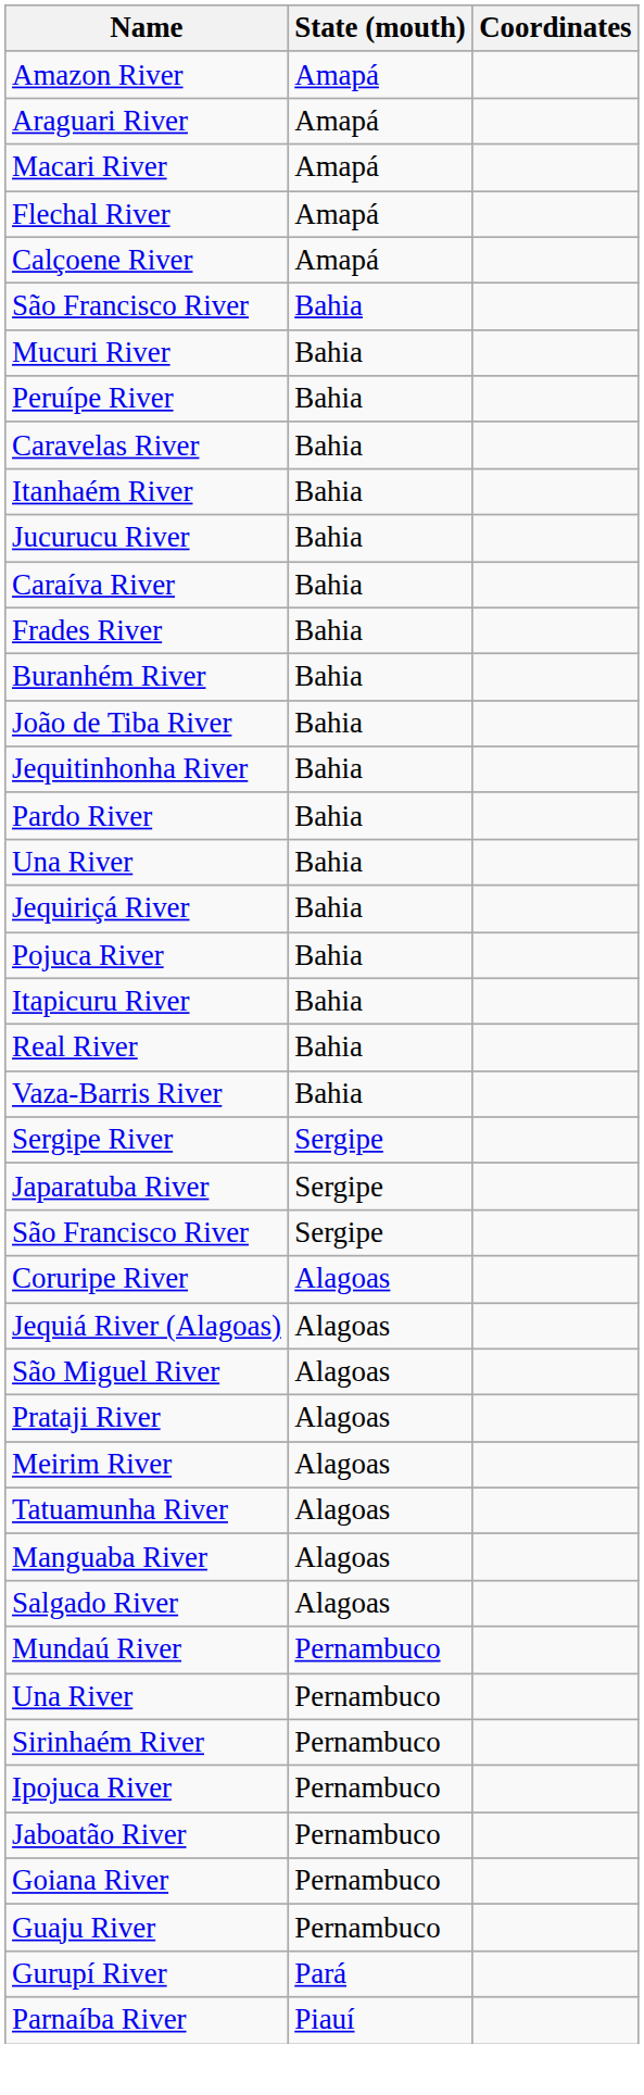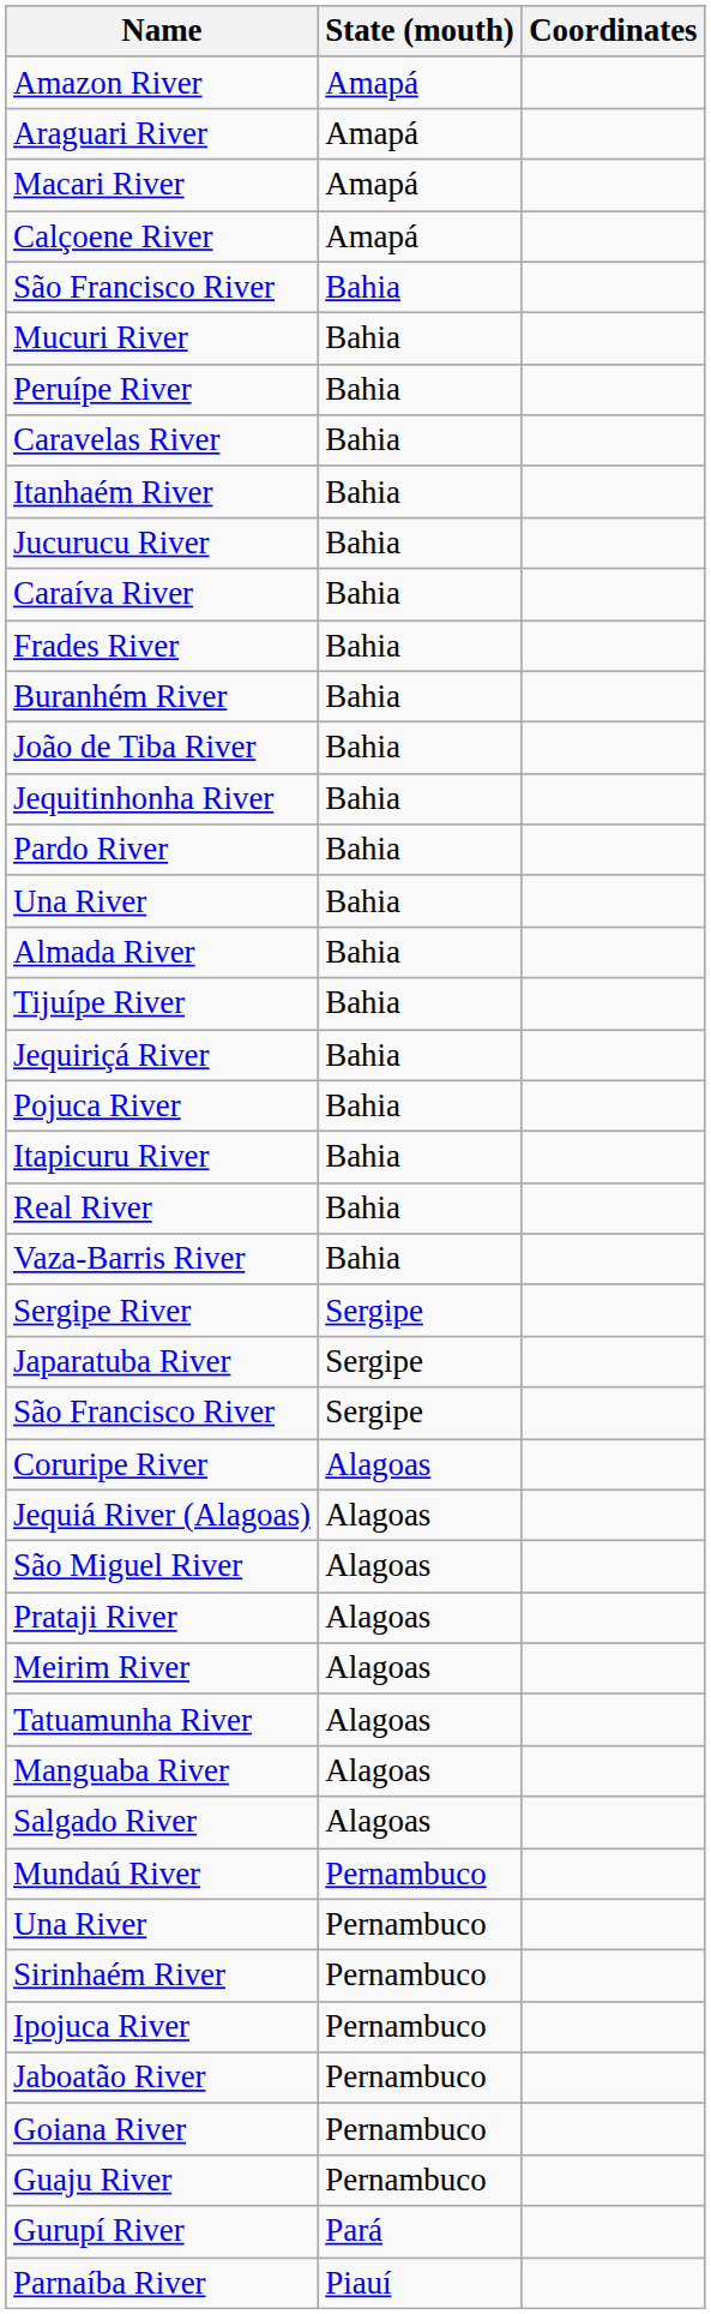- row: Flechal River | Amapá
+ row: Almada River | Bahia
+ row: Tijuípe River | Bahia
